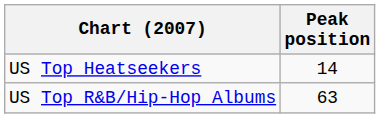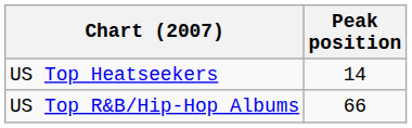US Top R&B/Hip-Hop Albums | Peak position: 63 -> 66
